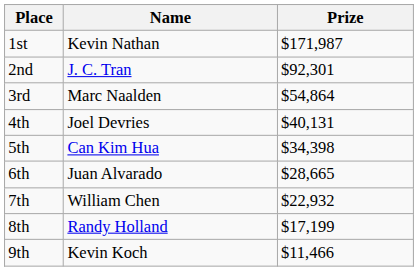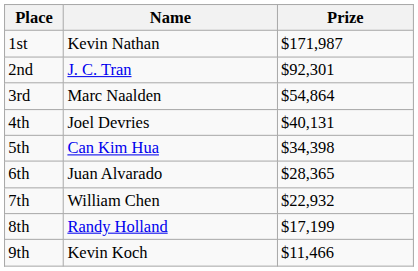6th | Prize: $28,665 -> $28,365
